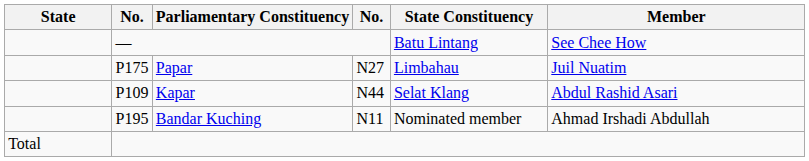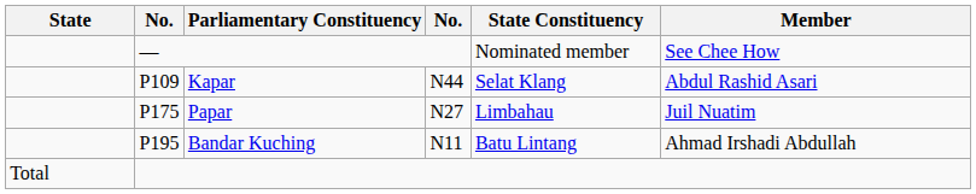— | State Constituency: Batu Lintang -> Nominated member
rows swapped: Kapar <-> Papar
Bandar Kuching | State Constituency: Nominated member -> Batu Lintang
